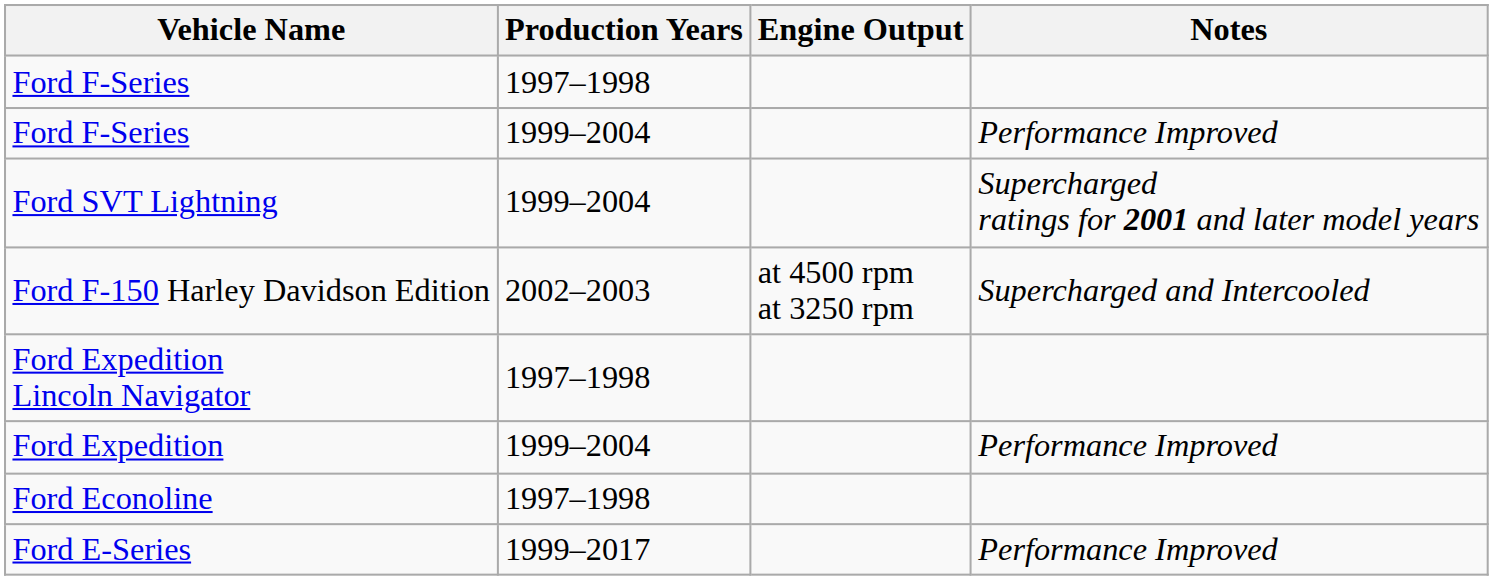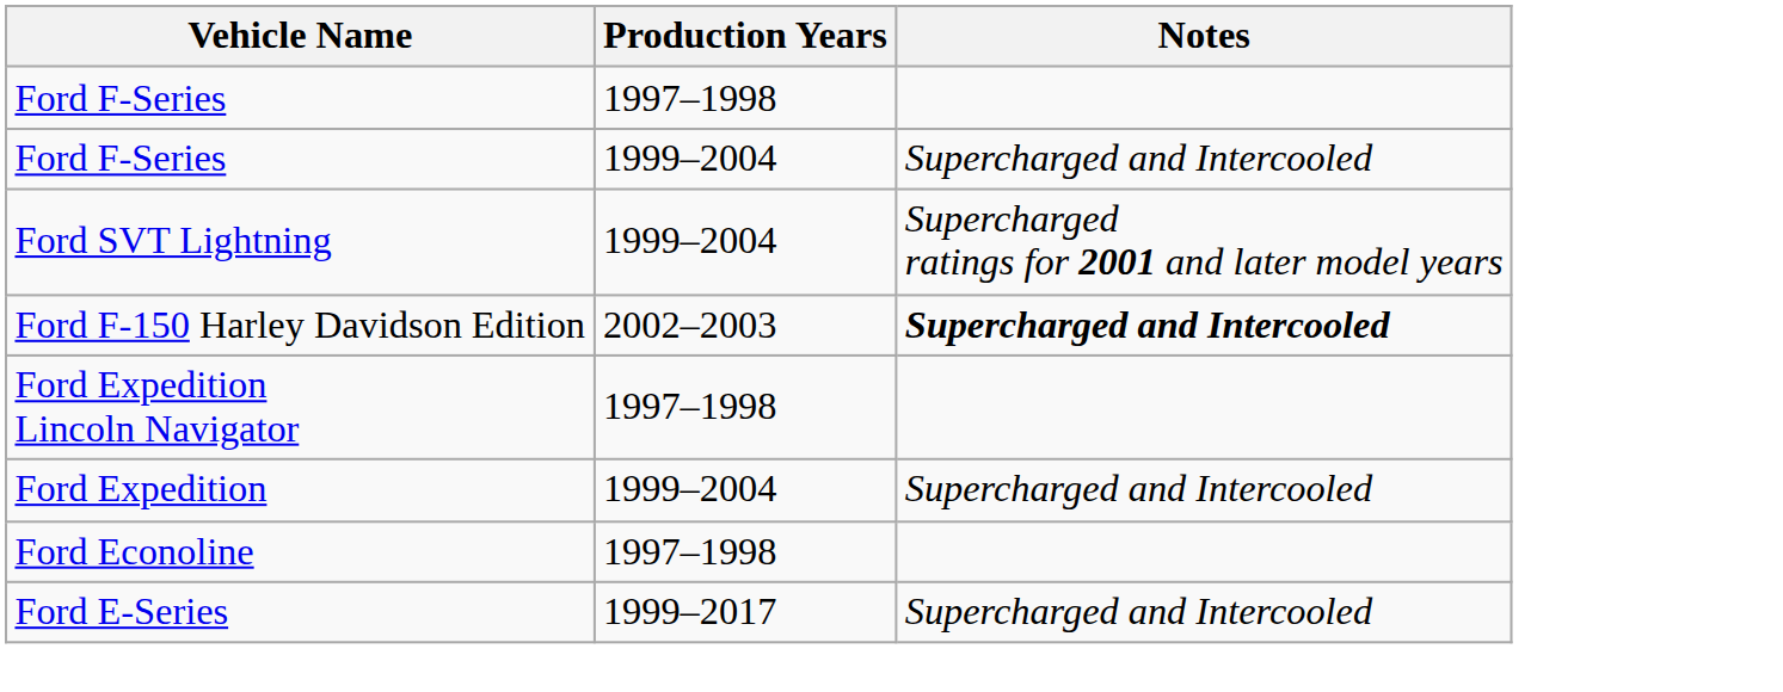- column: Engine Output | at 4500 rpm at 3250 rpm
Ford F-Series / 1999–2004 | Notes: Performance Improved -> Supercharged and Intercooled
Ford F-150 Harley Davidson Edition | Notes: normal -> bold
Ford Expedition | Notes: Performance Improved -> Supercharged and Intercooled
Ford E-Series | Notes: Performance Improved -> Supercharged and Intercooled
